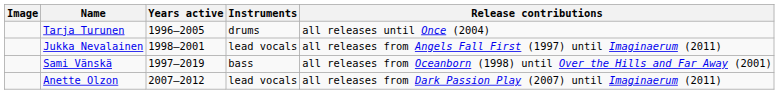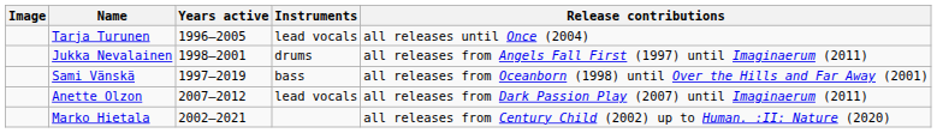Tarja Turunen | Instruments: drums -> lead vocals
Jukka Nevalainen | Instruments: lead vocals -> drums
+ row: Marko Hietala | 2002–2021 | all releases from Century Child (2002) up to Human. :II: Nature (2020)
